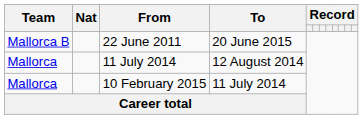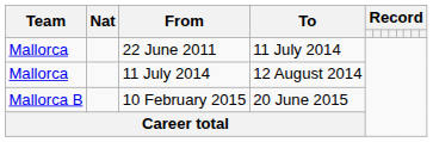22 June 2011 | Team: Mallorca B -> Mallorca
22 June 2011 | To: 20 June 2015 -> 11 July 2014
10 February 2015 | Team: Mallorca -> Mallorca B
10 February 2015 | To: 11 July 2014 -> 20 June 2015
